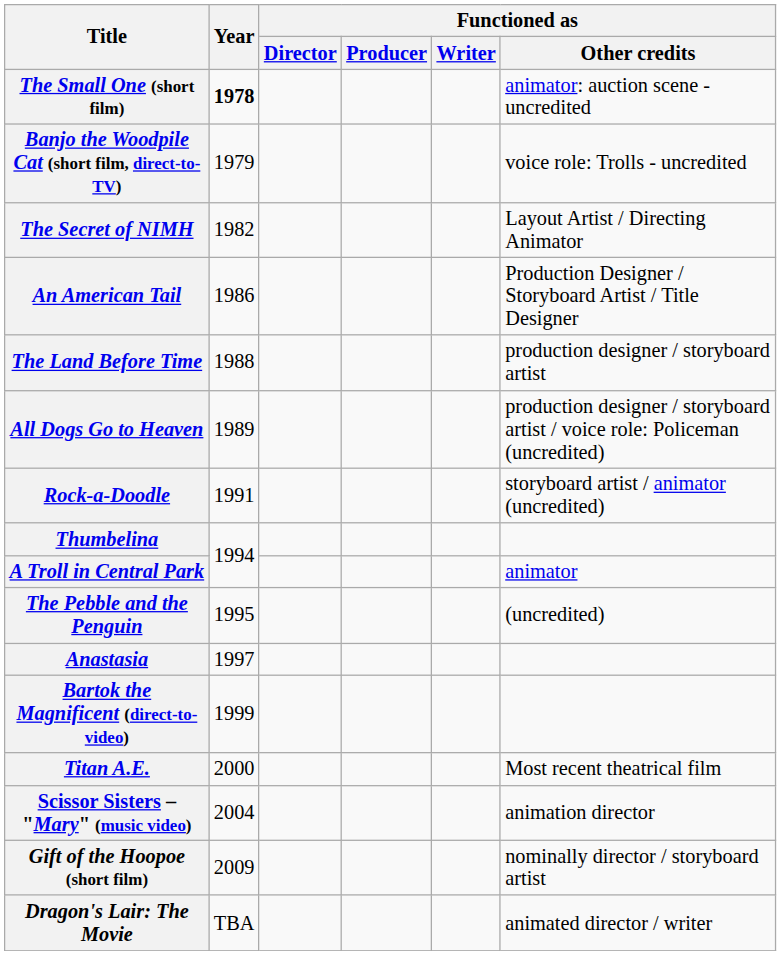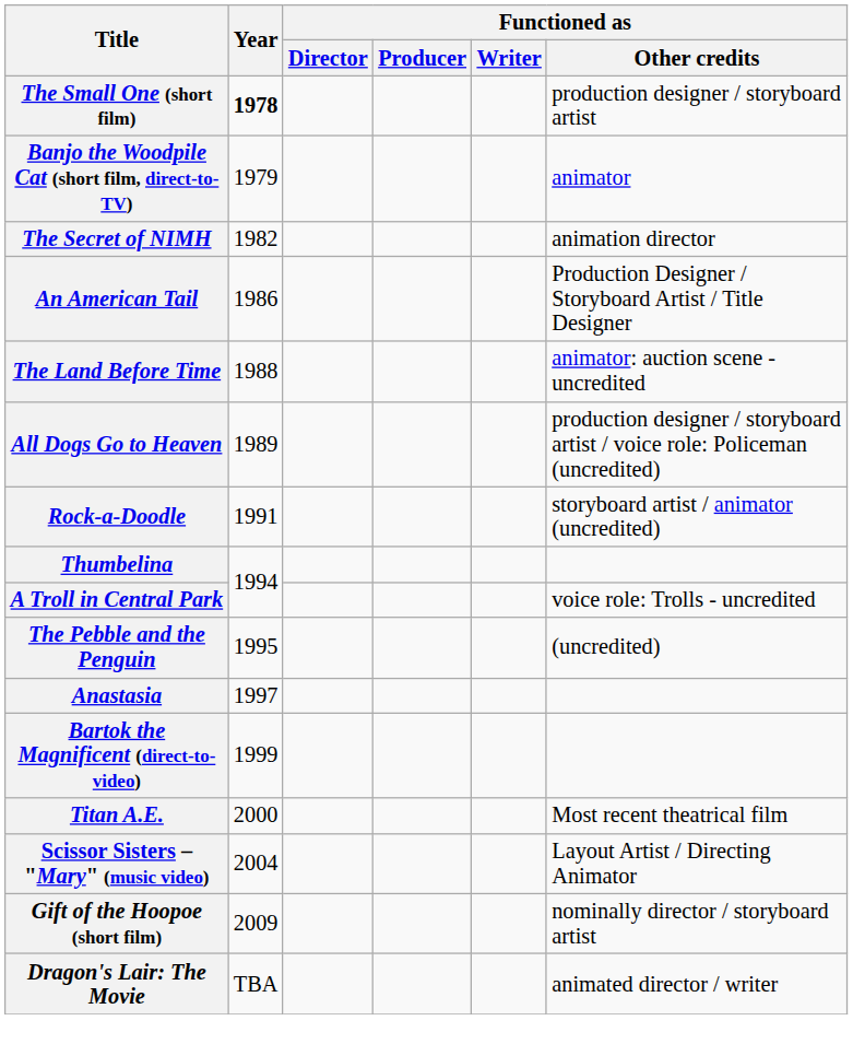The Small One (short film) | Functioned as / Other credits: animator: auction scene - uncredited -> production designer / storyboard artist
Banjo the Woodpile Cat (short film, direct-to-TV) | Functioned as / Other credits: voice role: Trolls - uncredited -> animator
The Secret of NIMH | Functioned as / Other credits: Layout Artist / Directing Animator -> animation director
The Land Before Time | Functioned as / Other credits: production designer / storyboard artist -> animator: auction scene - uncredited
A Troll in Central Park | Functioned as / Other credits: animator -> voice role: Trolls - uncredited
Scissor Sisters – "Mary" (music video) | Functioned as / Other credits: animation director -> Layout Artist / Directing Animator
